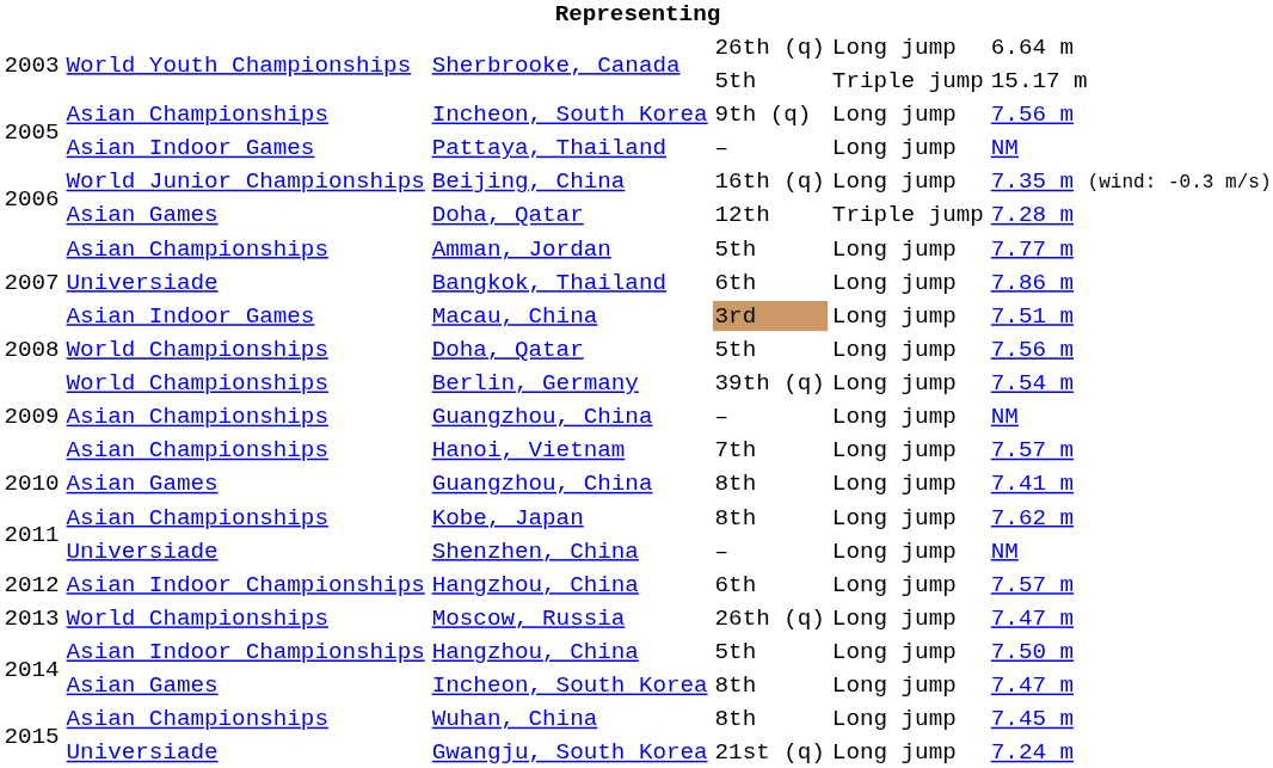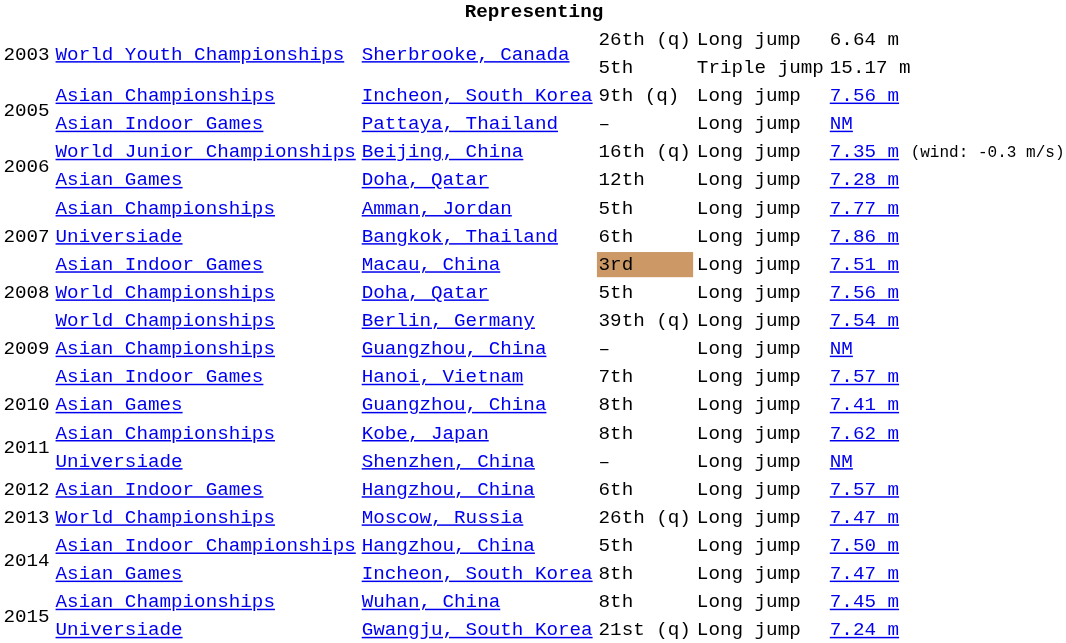Doha, Qatar / 12th | column 5: Triple jump -> Long jump
Hanoi, Vietnam | column 2: Asian Championships -> Asian Indoor Games
Hangzhou, China / 6th | column 2: Asian Indoor Championships -> Asian Indoor Games
